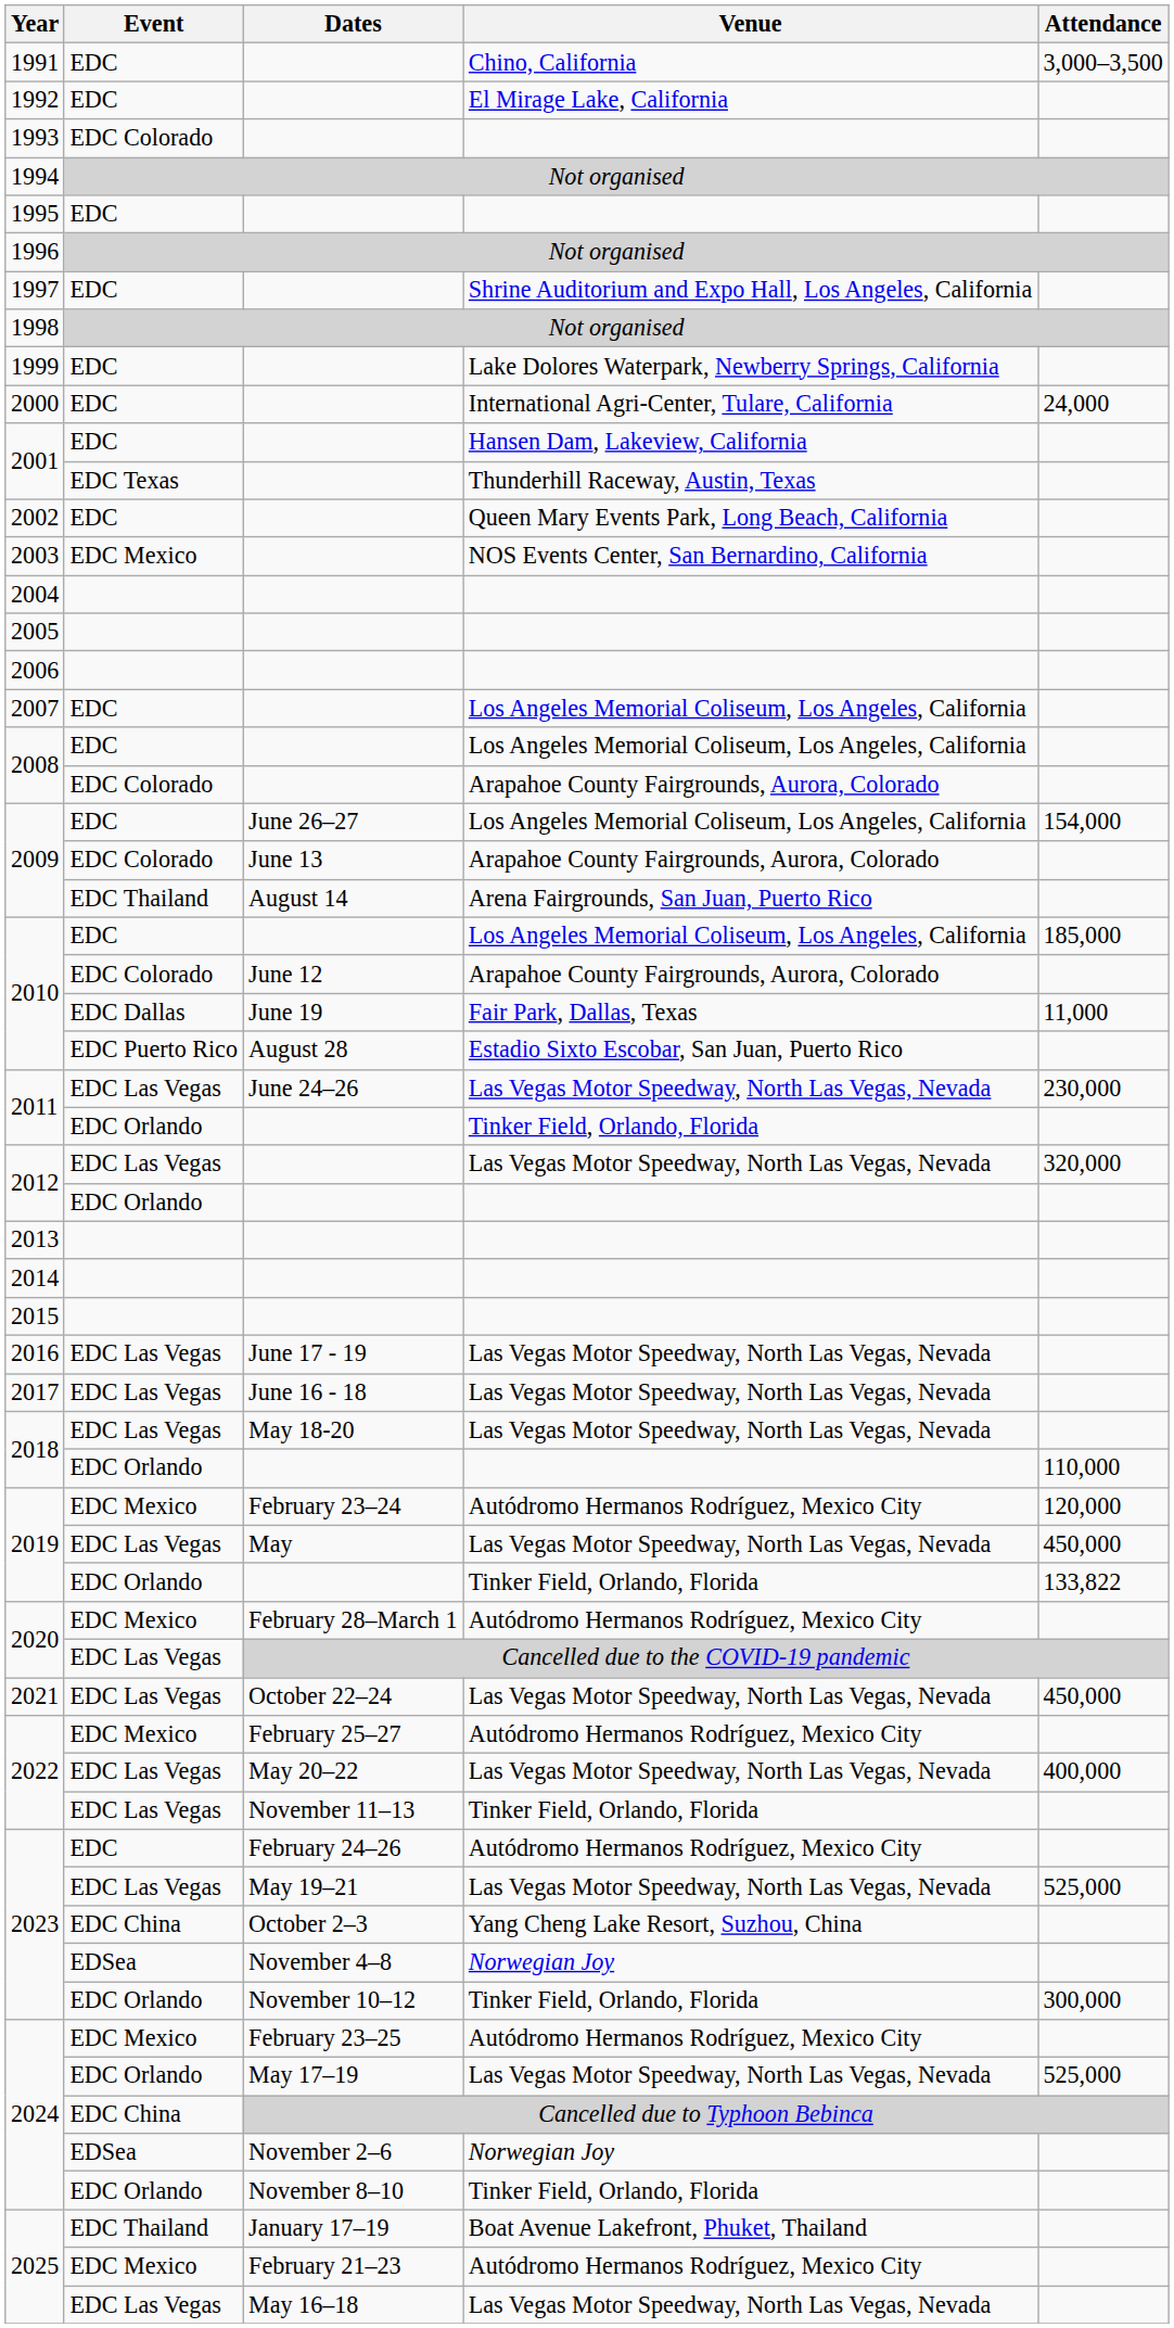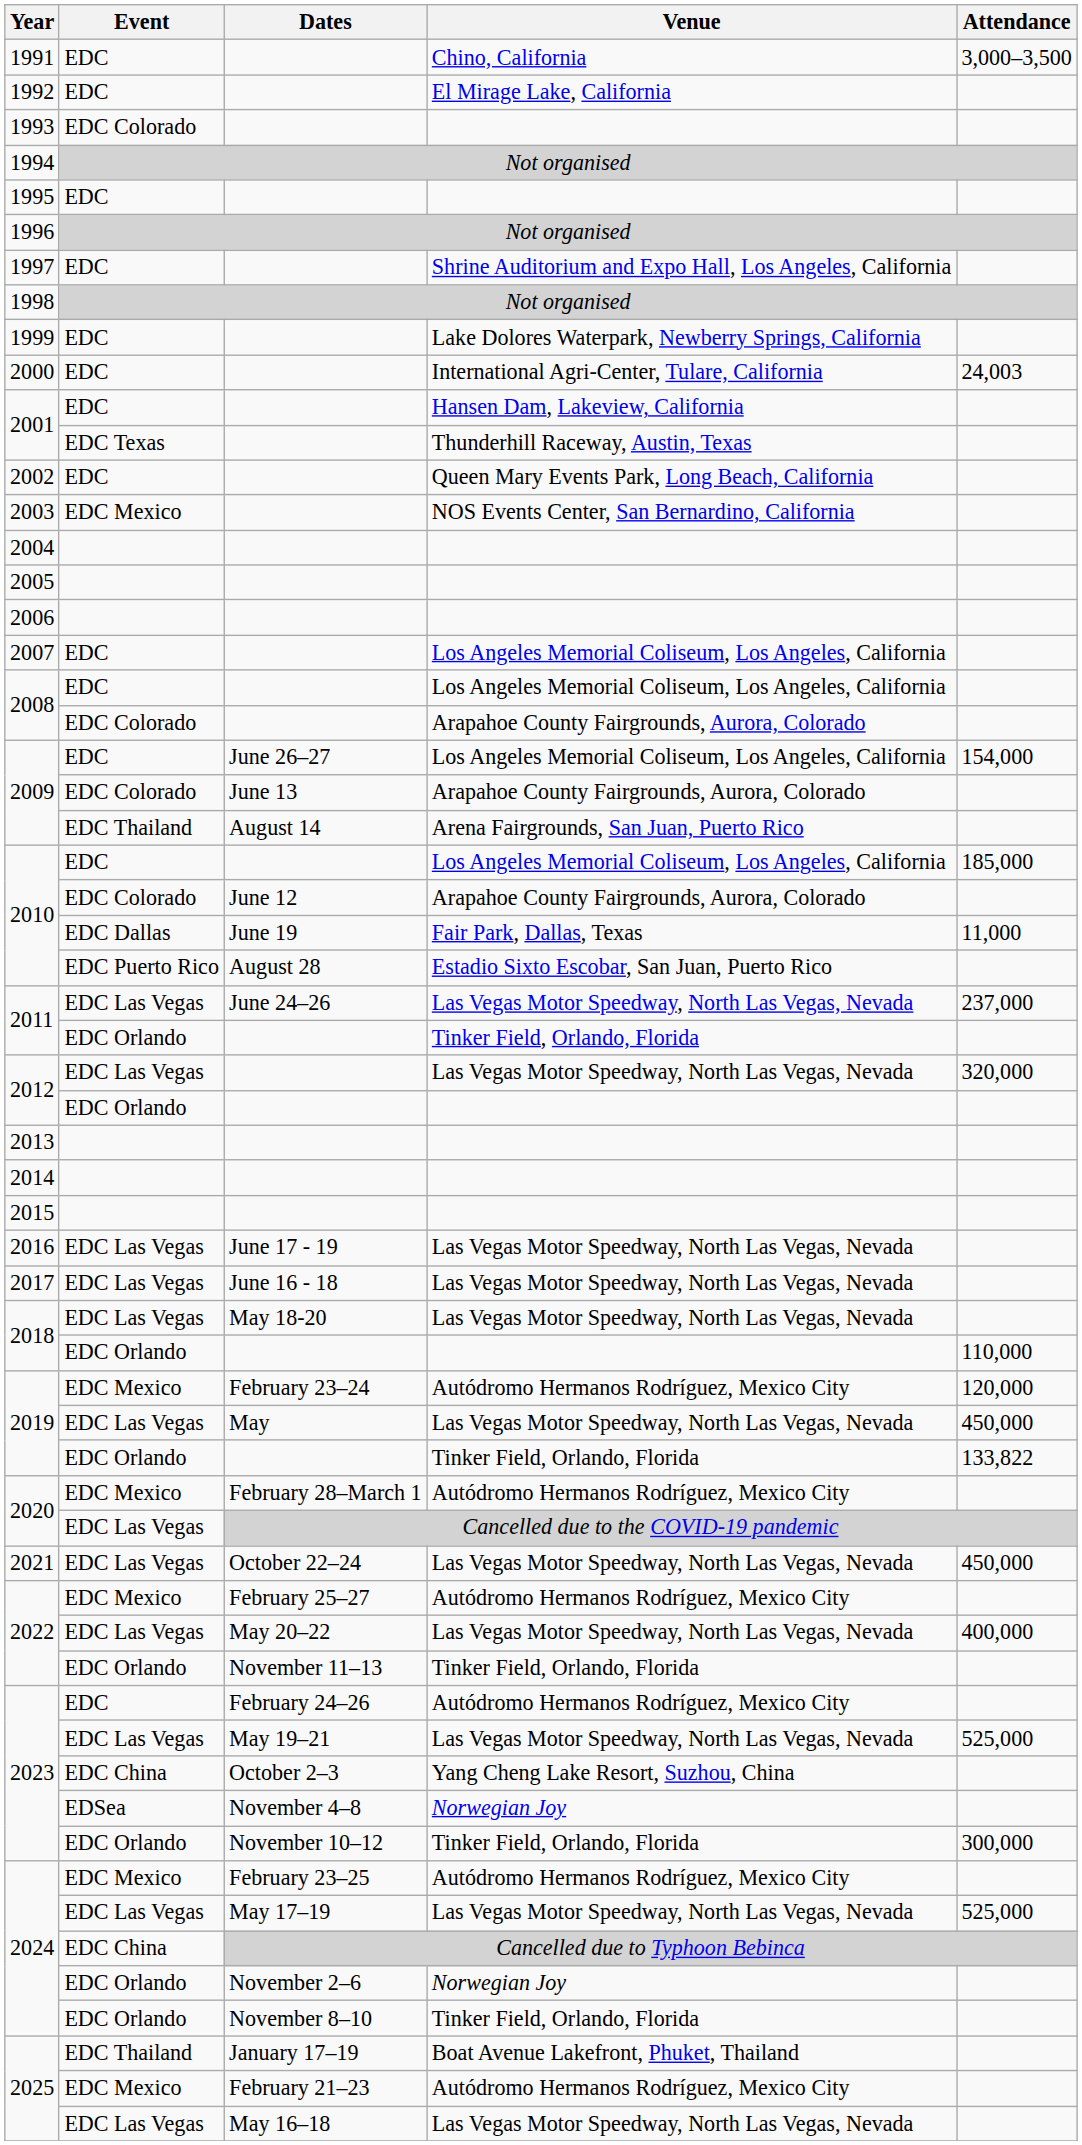2000 | Attendance: 24,000 -> 24,003
2011 / Las Vegas Motor Speedway, North Las Vegas, Nevada | Attendance: 230,000 -> 237,000
2022 / Tinker Field, Orlando, Florida | Event: EDC Las Vegas -> EDC Orlando
2024 / Las Vegas Motor Speedway, North Las Vegas, Nevada | Event: EDC Orlando -> EDC Las Vegas
2024 / Norwegian Joy | Event: EDSea -> EDC Orlando
